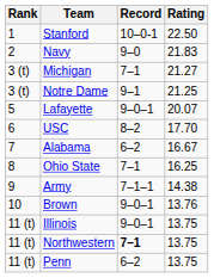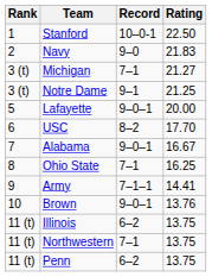Lafayette | Rating: 20.07 -> 20.00
Alabama | Record: 6–2 -> 9–0–1
Army | Rating: 14.38 -> 14.41
Illinois | Record: 9–0–1 -> 6–2
Northwestern | Record: bold -> normal
